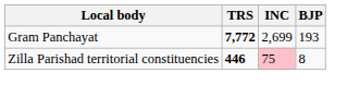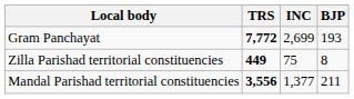Zilla Parishad territorial constituencies | TRS: 446 -> 449
Zilla Parishad territorial constituencies | INC: pink background -> no background
+ row: Mandal Parishad territorial constituencies | 3,556 | 1,377 | 211
